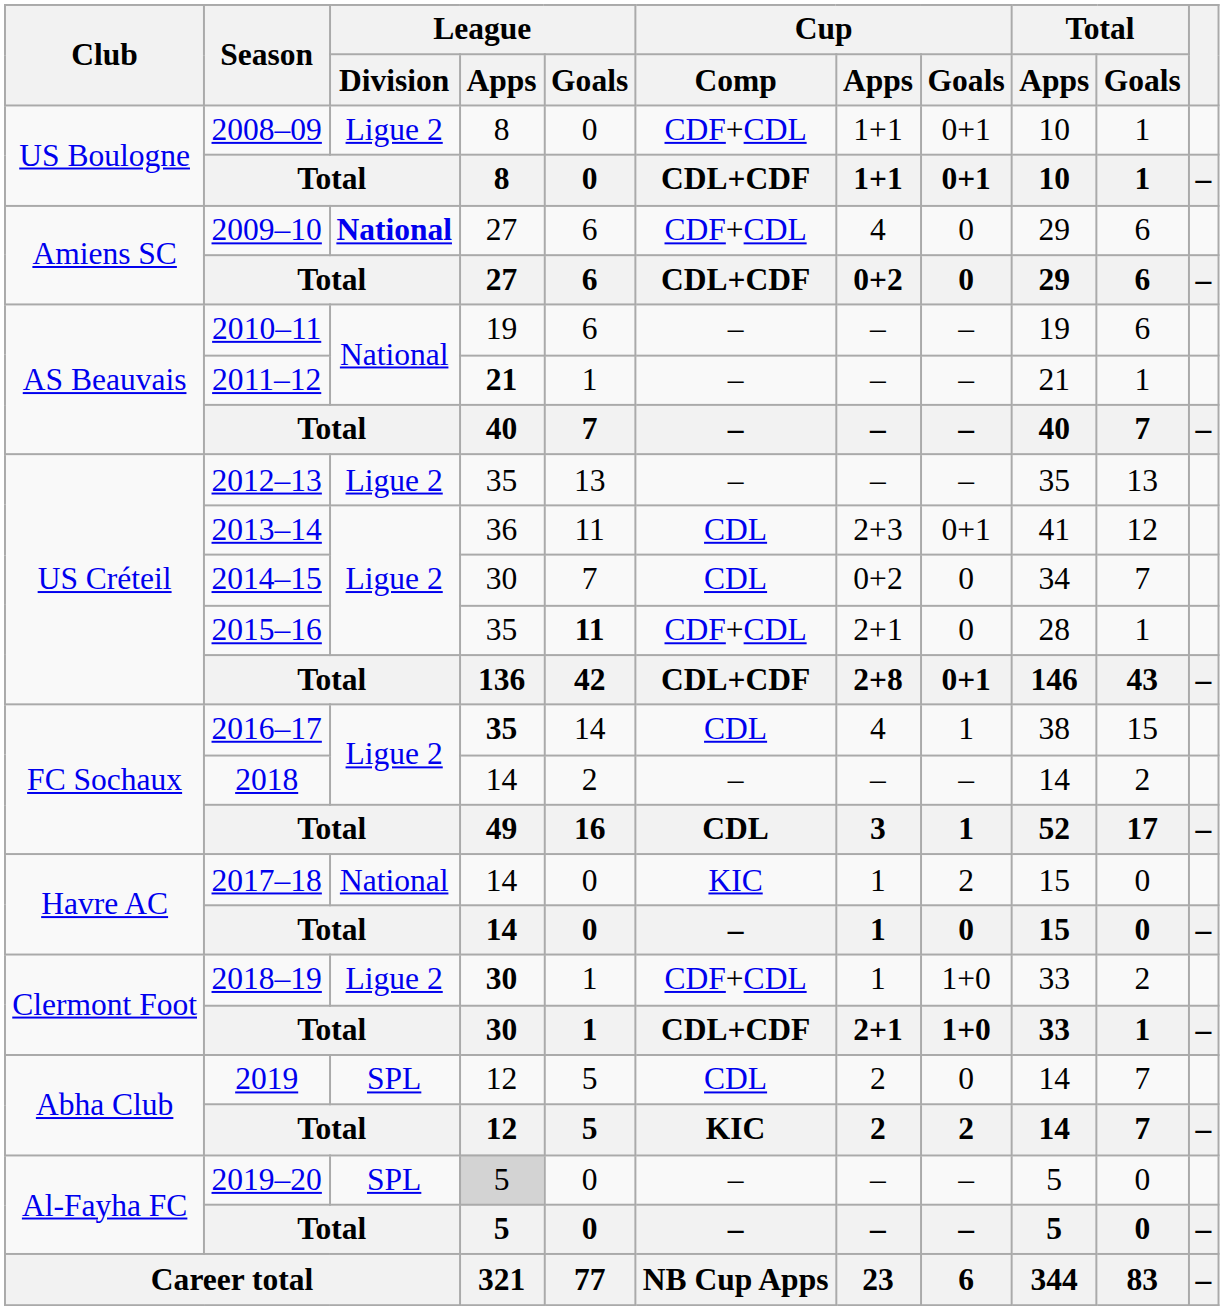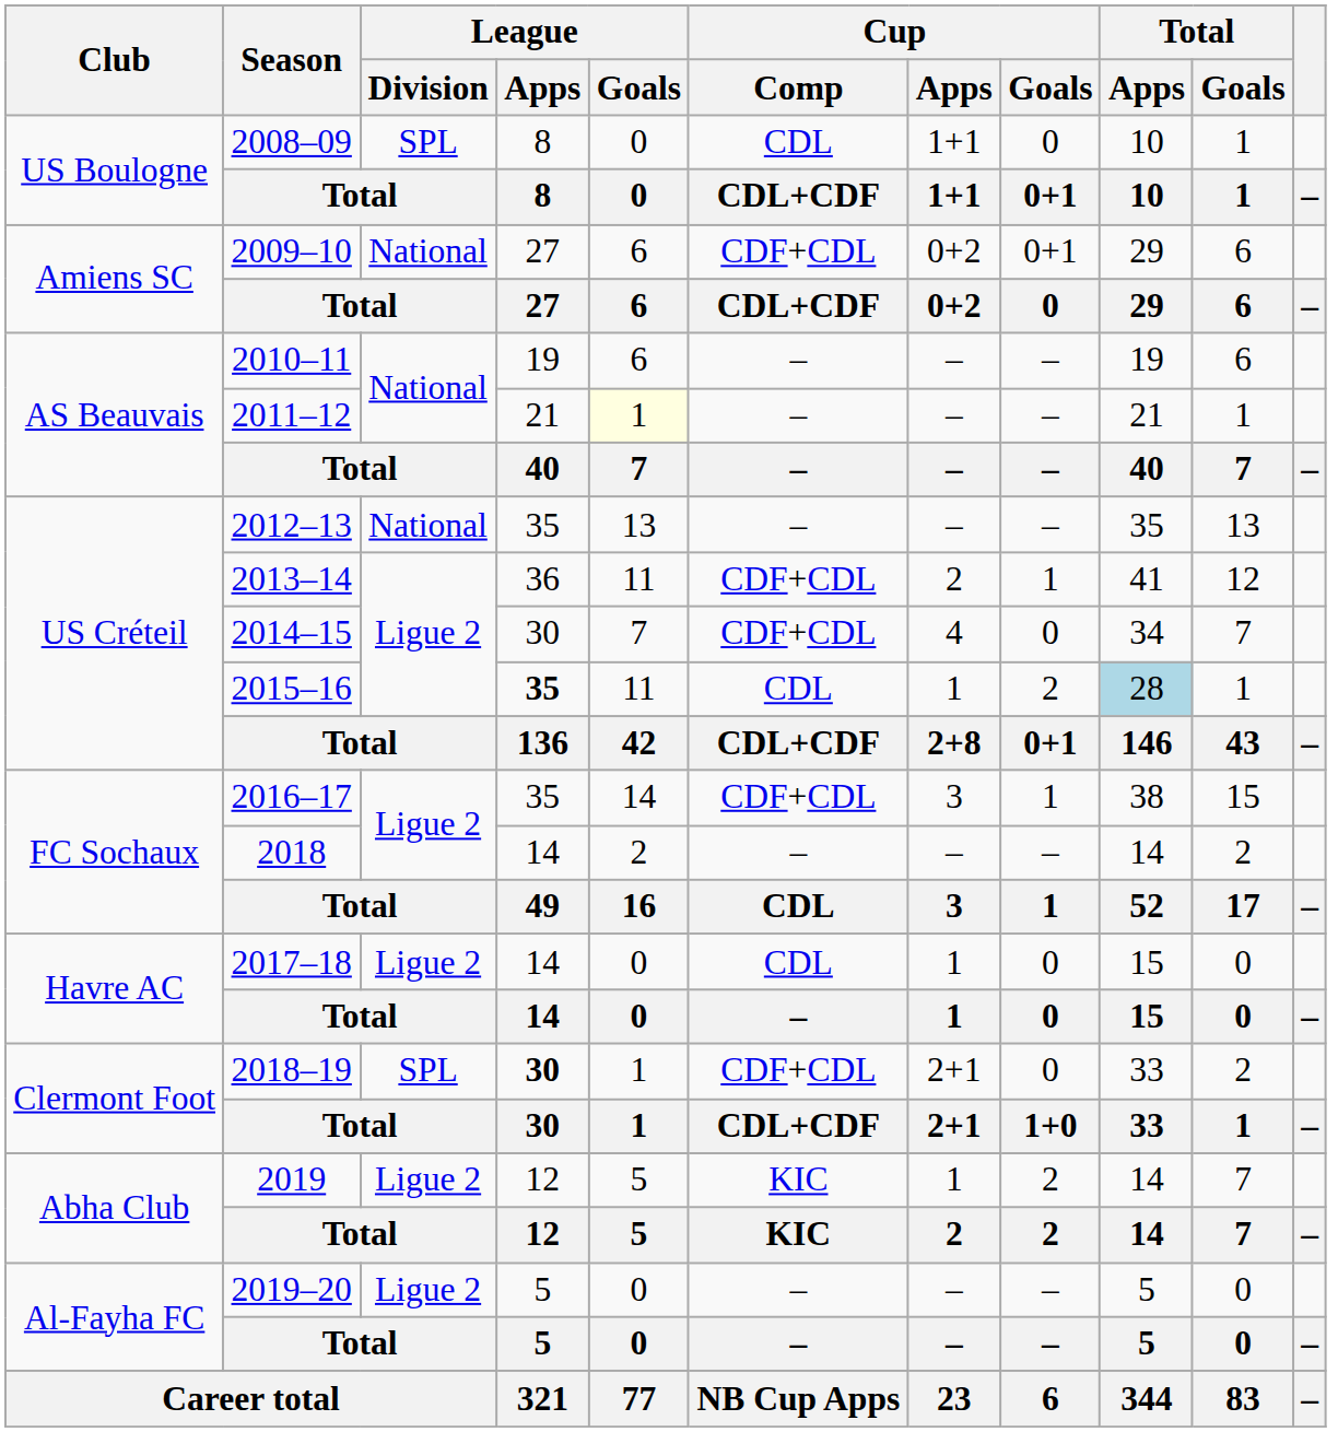2008–09 | League / Division: Ligue 2 -> SPL
2008–09 | Cup / Comp: CDF+CDL -> CDL
2008–09 | Cup / Goals: 0+1 -> 0
2009–10 | League / Division: bold -> normal
2009–10 | Cup / Apps: 4 -> 0+2
2009–10 | Cup / Goals: 0 -> 0+1
2011–12 | League / Apps: bold -> normal
2011–12 | League / Goals: no background -> lightyellow background
2012–13 | League / Division: Ligue 2 -> National
2013–14 | Cup / Comp: CDL -> CDF+CDL
2013–14 | Cup / Apps: 2+3 -> 2
2013–14 | Cup / Goals: 0+1 -> 1
2014–15 | Cup / Comp: CDL -> CDF+CDL
2014–15 | Cup / Apps: 0+2 -> 4
2015–16 | League / Apps: normal -> bold
2015–16 | League / Goals: bold -> normal
2015–16 | Cup / Comp: CDF+CDL -> CDL
2015–16 | Cup / Apps: 2+1 -> 1
2015–16 | Cup / Goals: 0 -> 2
2015–16 | Total / Apps: no background -> lightblue background
2016–17 | League / Apps: bold -> normal
2016–17 | Cup / Comp: CDL -> CDF+CDL
2016–17 | Cup / Apps: 4 -> 3
2017–18 | League / Division: National -> Ligue 2
2017–18 | Cup / Comp: KIC -> CDL
2017–18 | Cup / Goals: 2 -> 0
2018–19 | League / Division: Ligue 2 -> SPL
2018–19 | Cup / Apps: 1 -> 2+1
2018–19 | Cup / Goals: 1+0 -> 0
2019 | League / Division: SPL -> Ligue 2
2019 | Cup / Comp: CDL -> KIC
2019 | Cup / Apps: 2 -> 1
2019 | Cup / Goals: 0 -> 2
2019–20 | League / Division: SPL -> Ligue 2
2019–20 | League / Apps: lightgrey background -> no background
